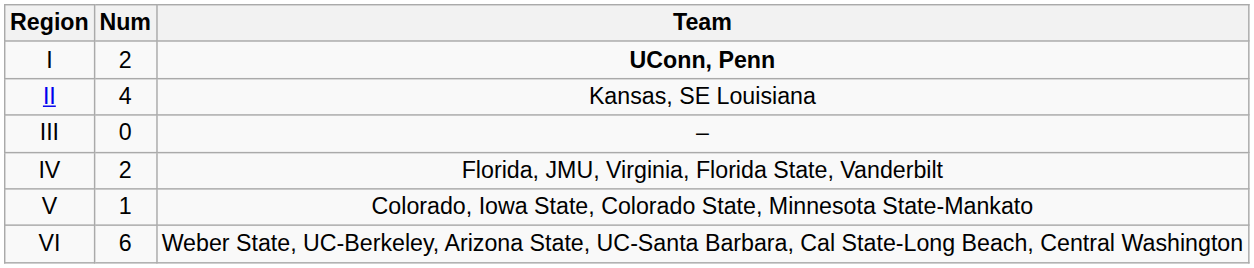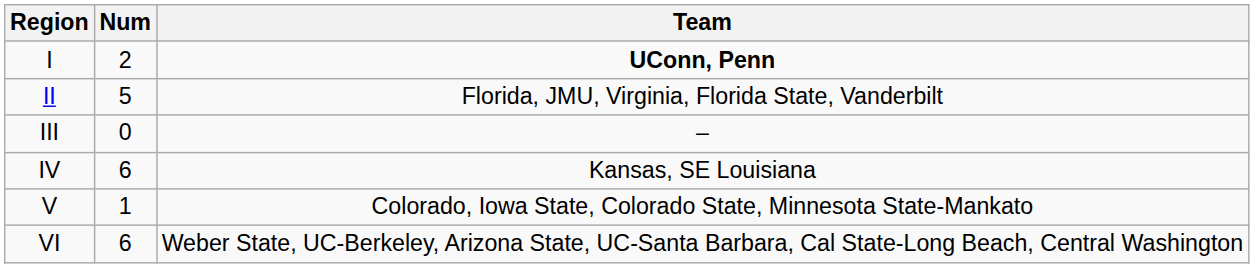II | Num: 4 -> 5
II | Team: Kansas, SE Louisiana -> Florida, JMU, Virginia, Florida State, Vanderbilt
IV | Num: 2 -> 6
IV | Team: Florida, JMU, Virginia, Florida State, Vanderbilt -> Kansas, SE Louisiana
